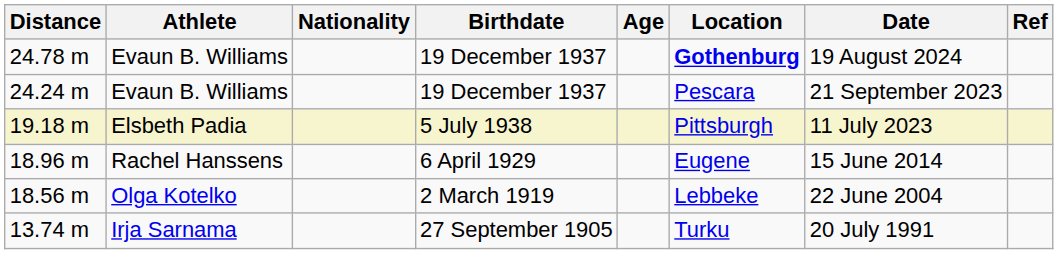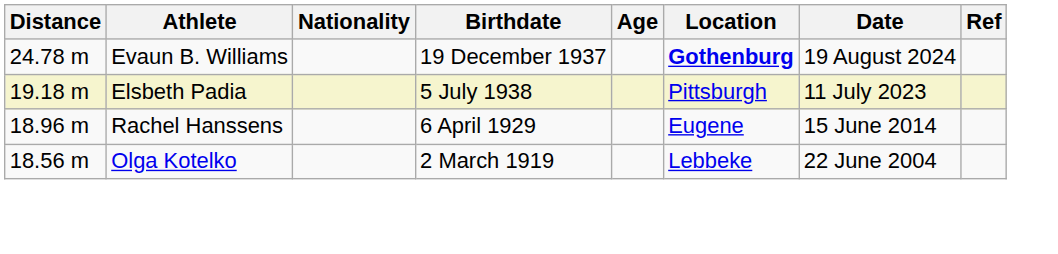- row: 24.24 m | Evaun B. Williams | 19 December 1937 | Pescara | 21 September 2023
- row: 13.74 m | Irja Sarnama | 27 September 1905 | Turku | 20 July 1991
